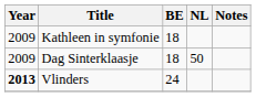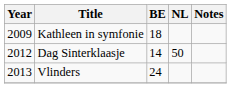Dag Sinterklaasje | Year: 2009 -> 2012
Dag Sinterklaasje | BE: 18 -> 14
Vlinders | Year: bold -> normal
